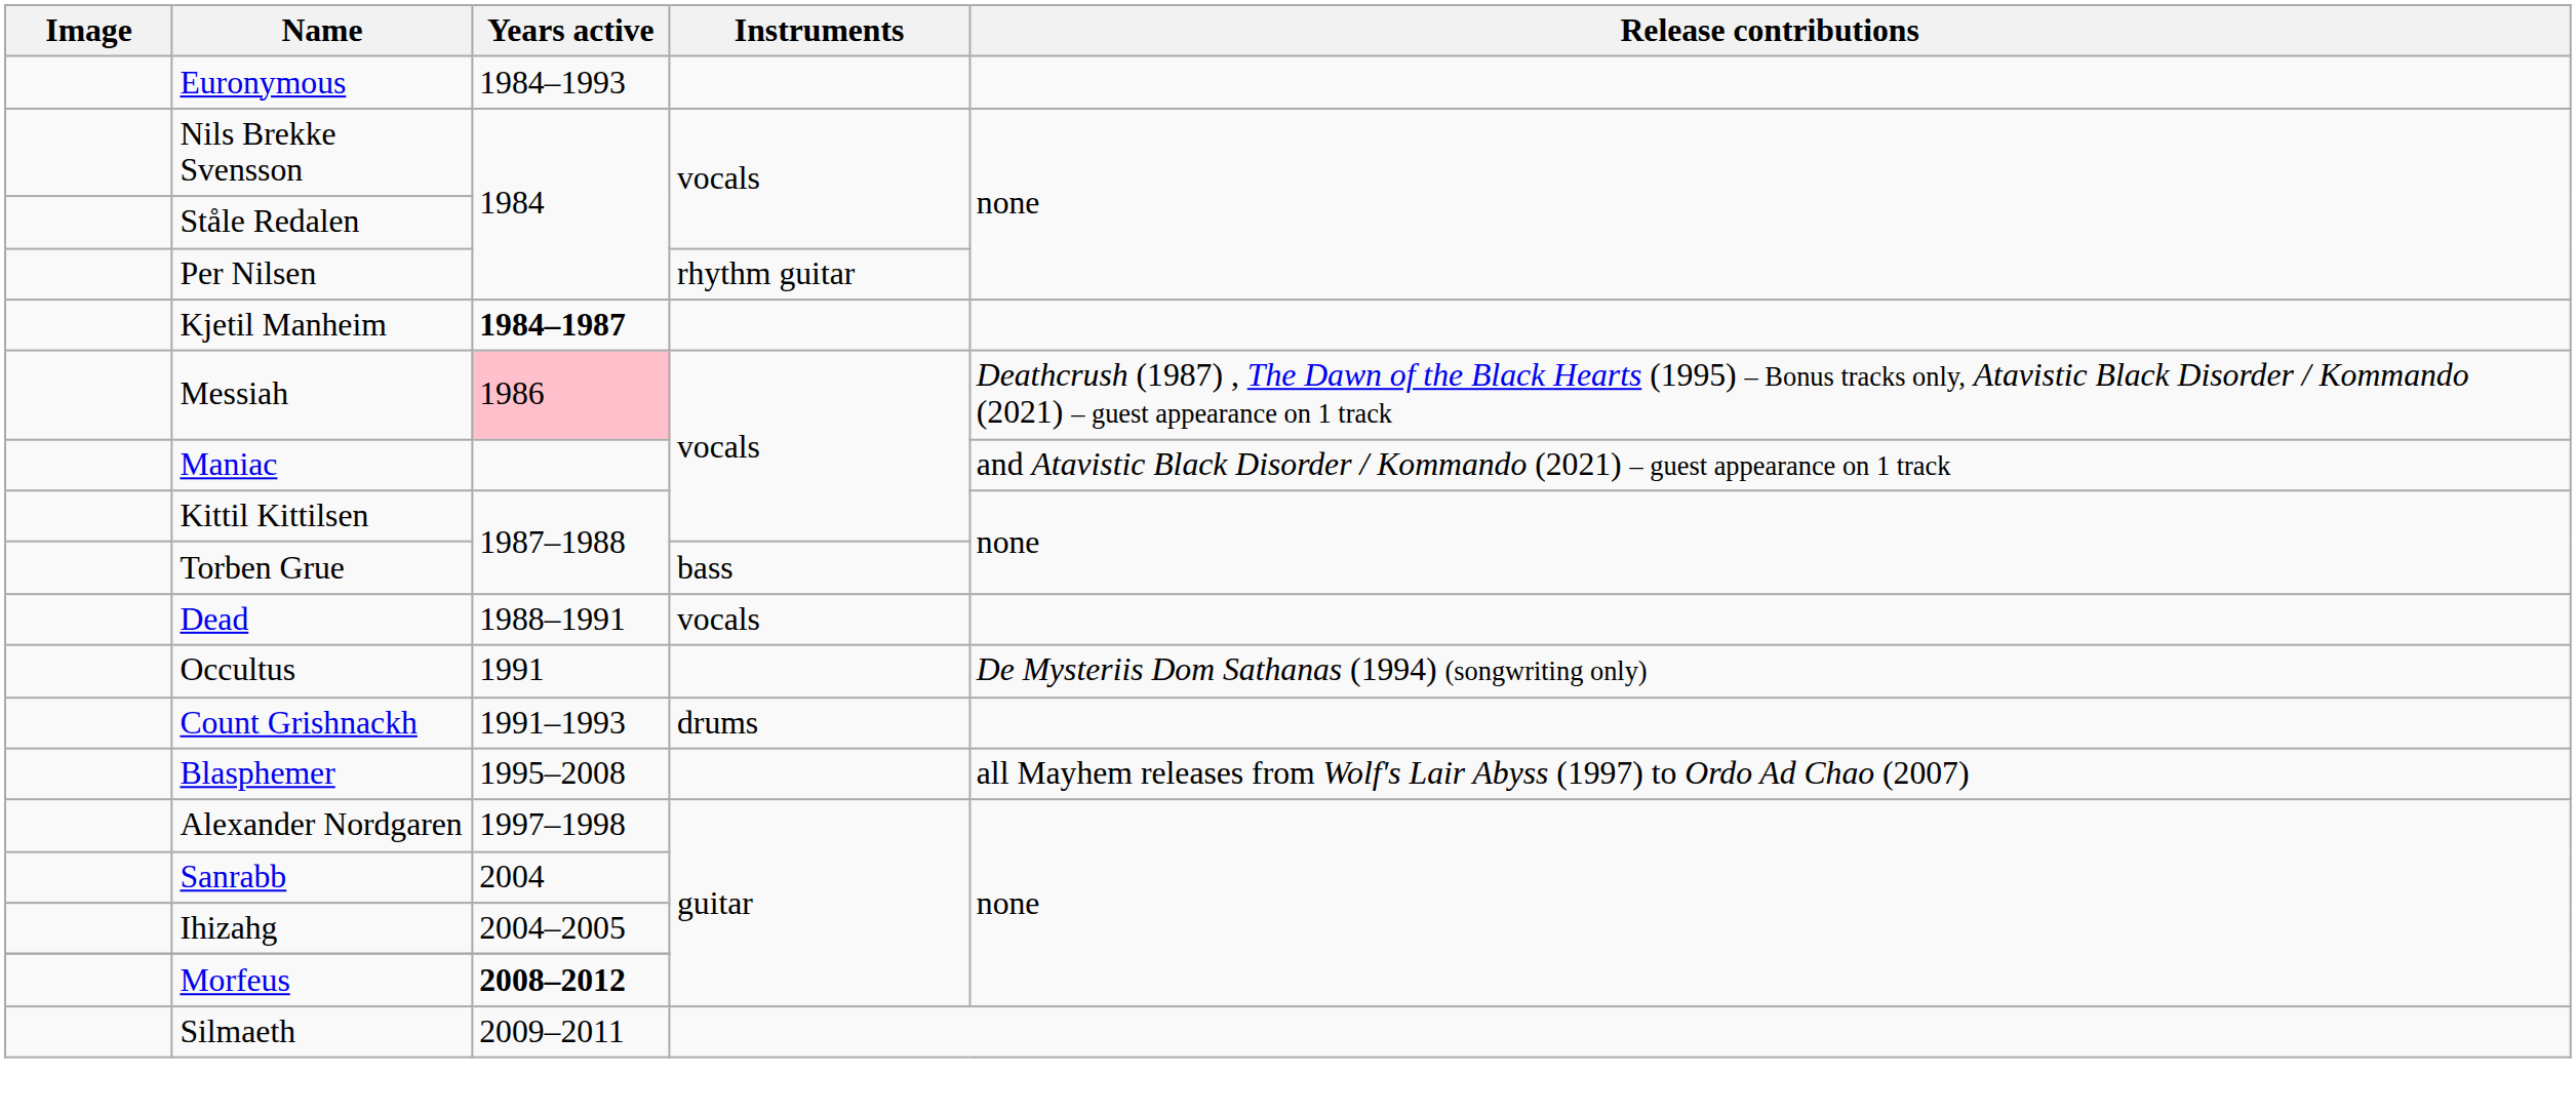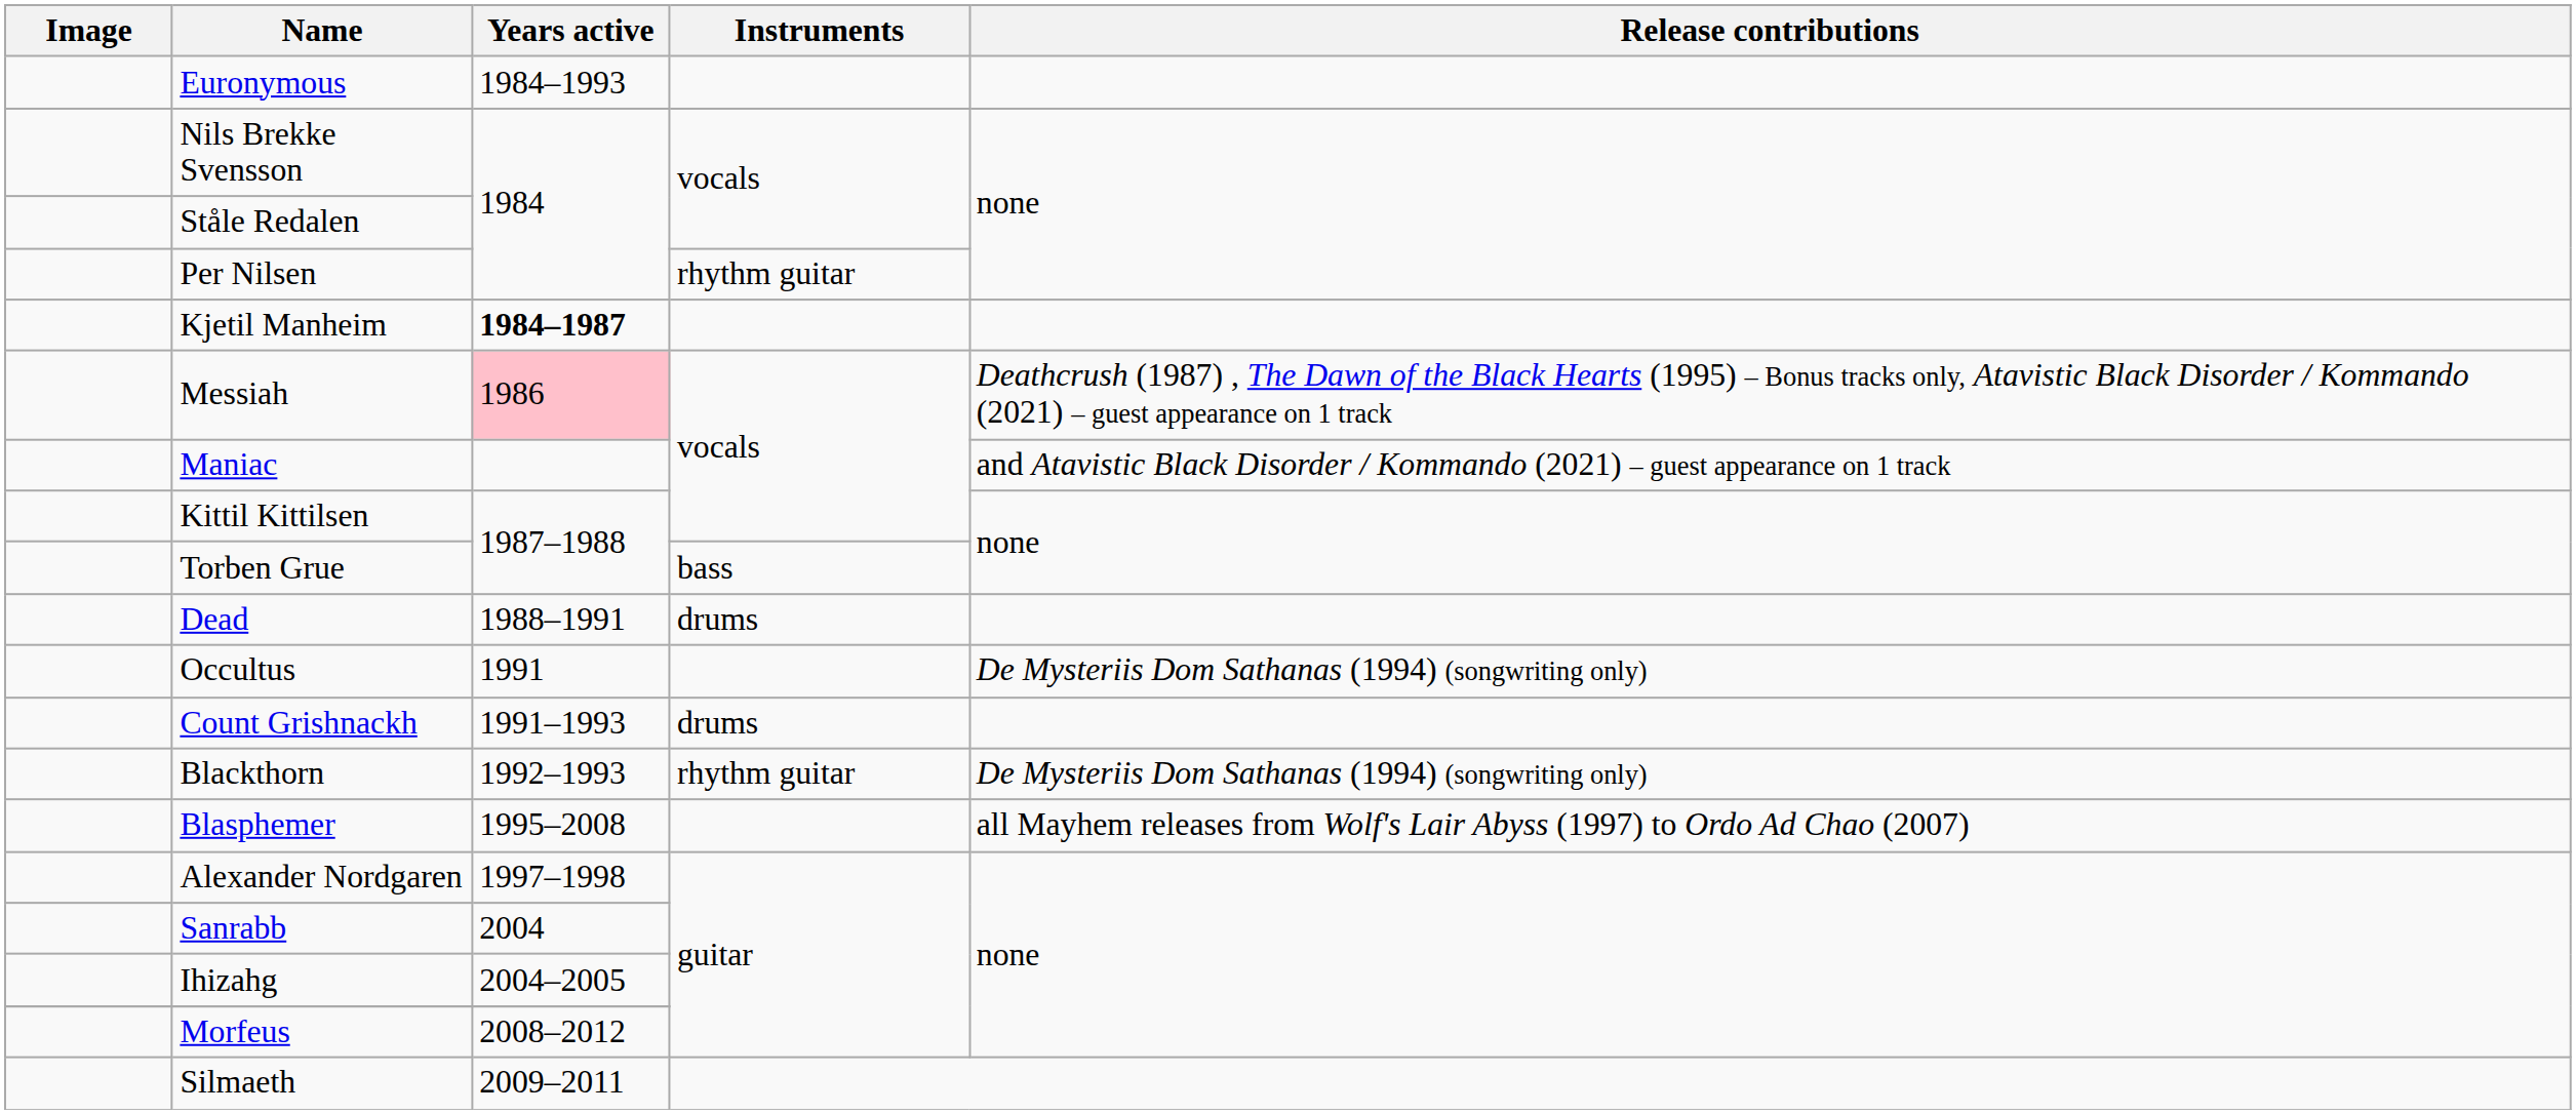Dead | Instruments: vocals -> drums
+ row: Blackthorn | 1992–1993 | rhythm guitar | De Mysteriis Dom Sathanas (1994) (songwriting only)
Morfeus | Years active: bold -> normal
